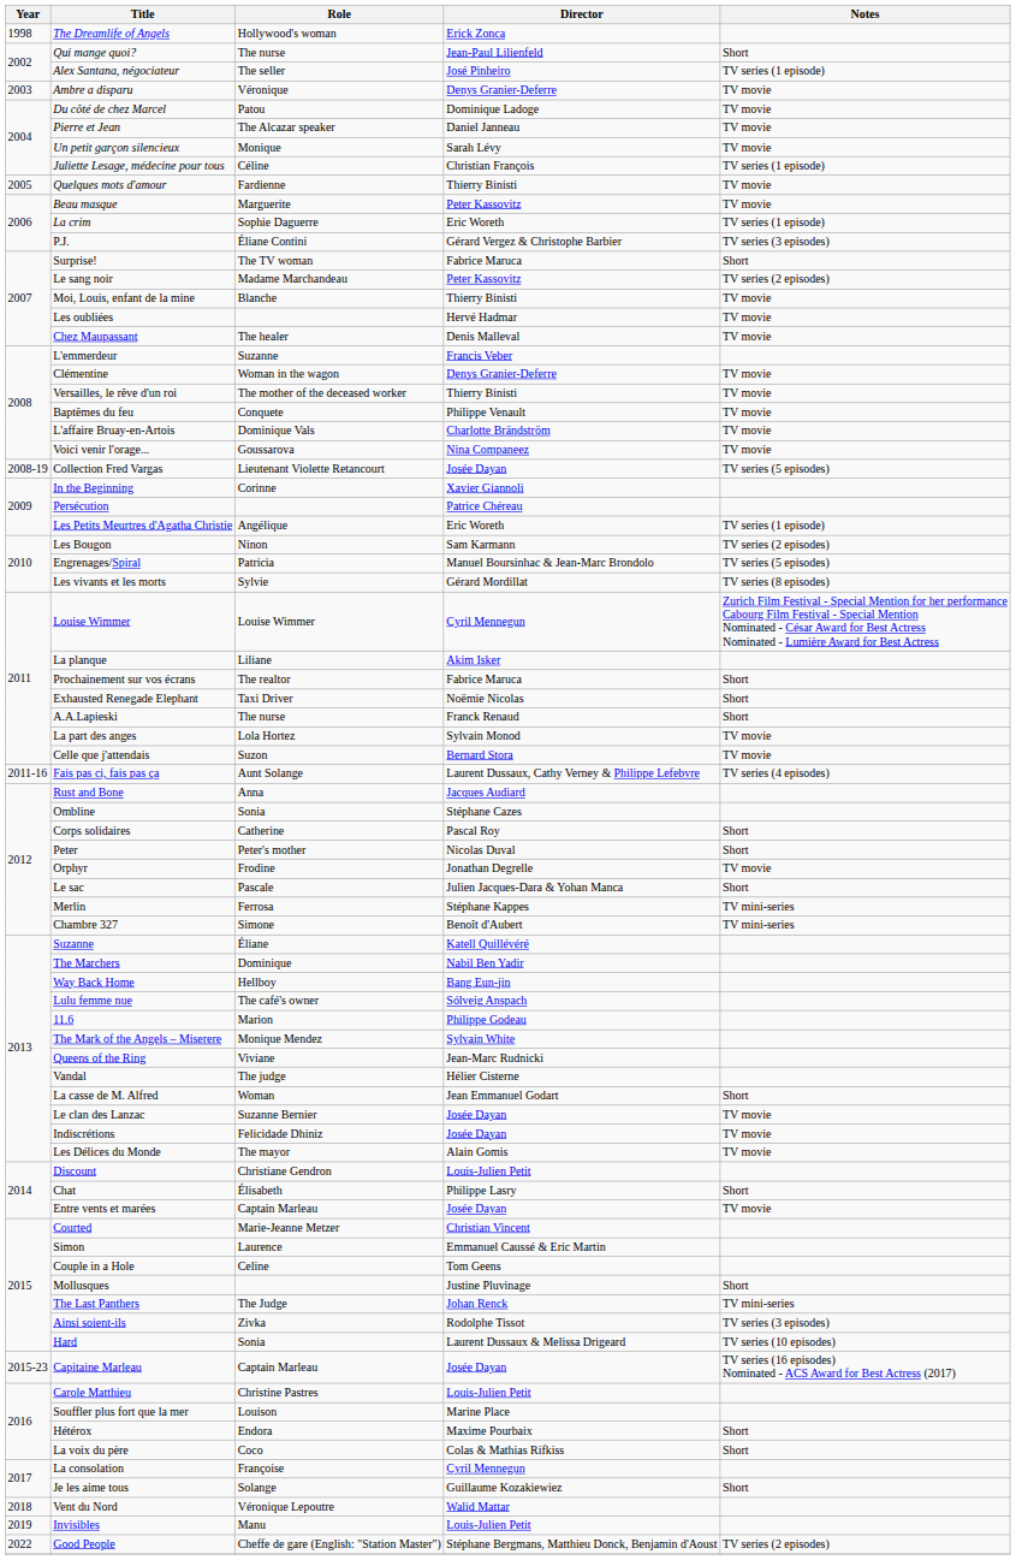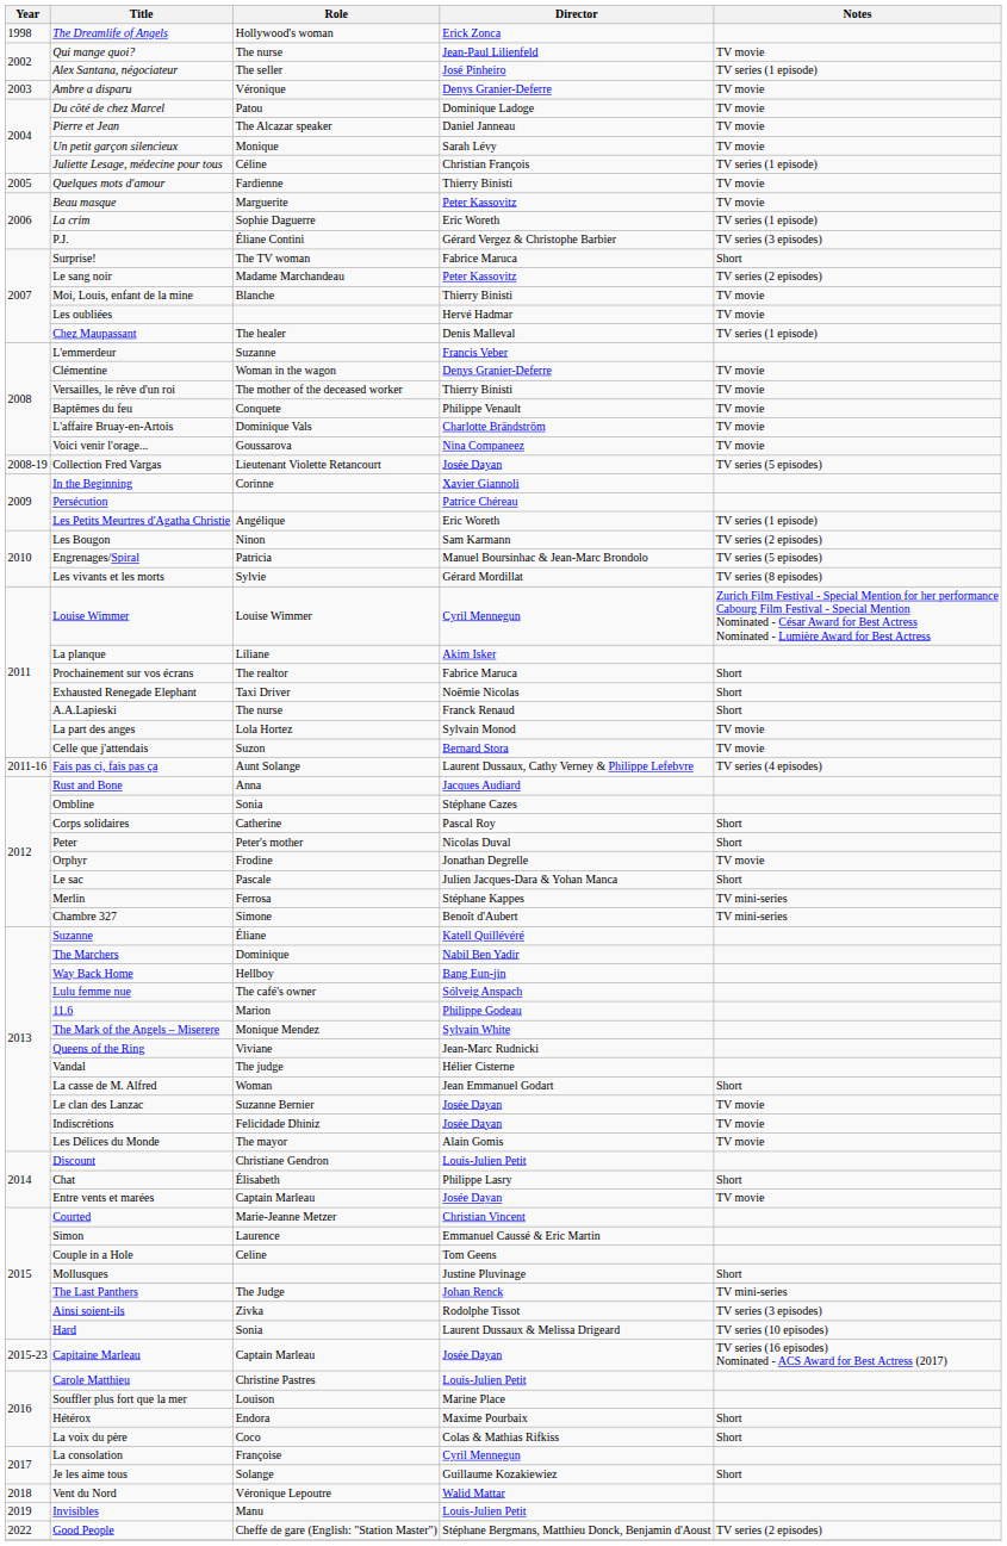Qui mange quoi? | Notes: Short -> TV movie
Chez Maupassant | Notes: TV movie -> TV series (1 episode)
